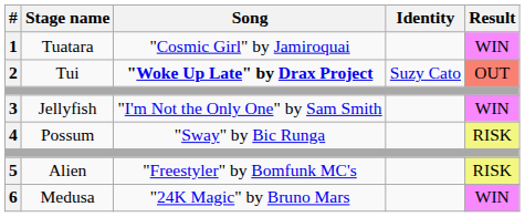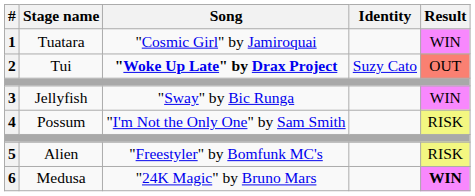3 | Song: "I'm Not the Only One" by Sam Smith -> "Sway" by Bic Runga
4 | Song: "Sway" by Bic Runga -> "I'm Not the Only One" by Sam Smith
6 | Result: normal -> bold
